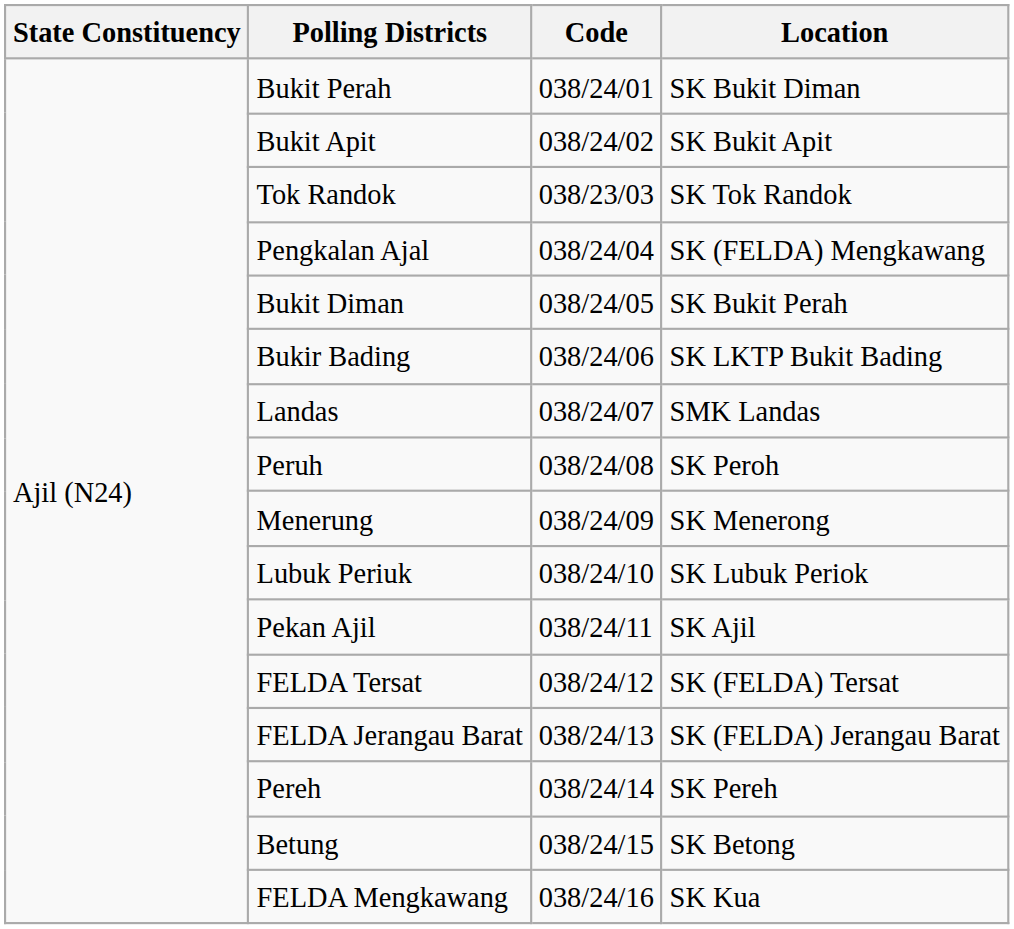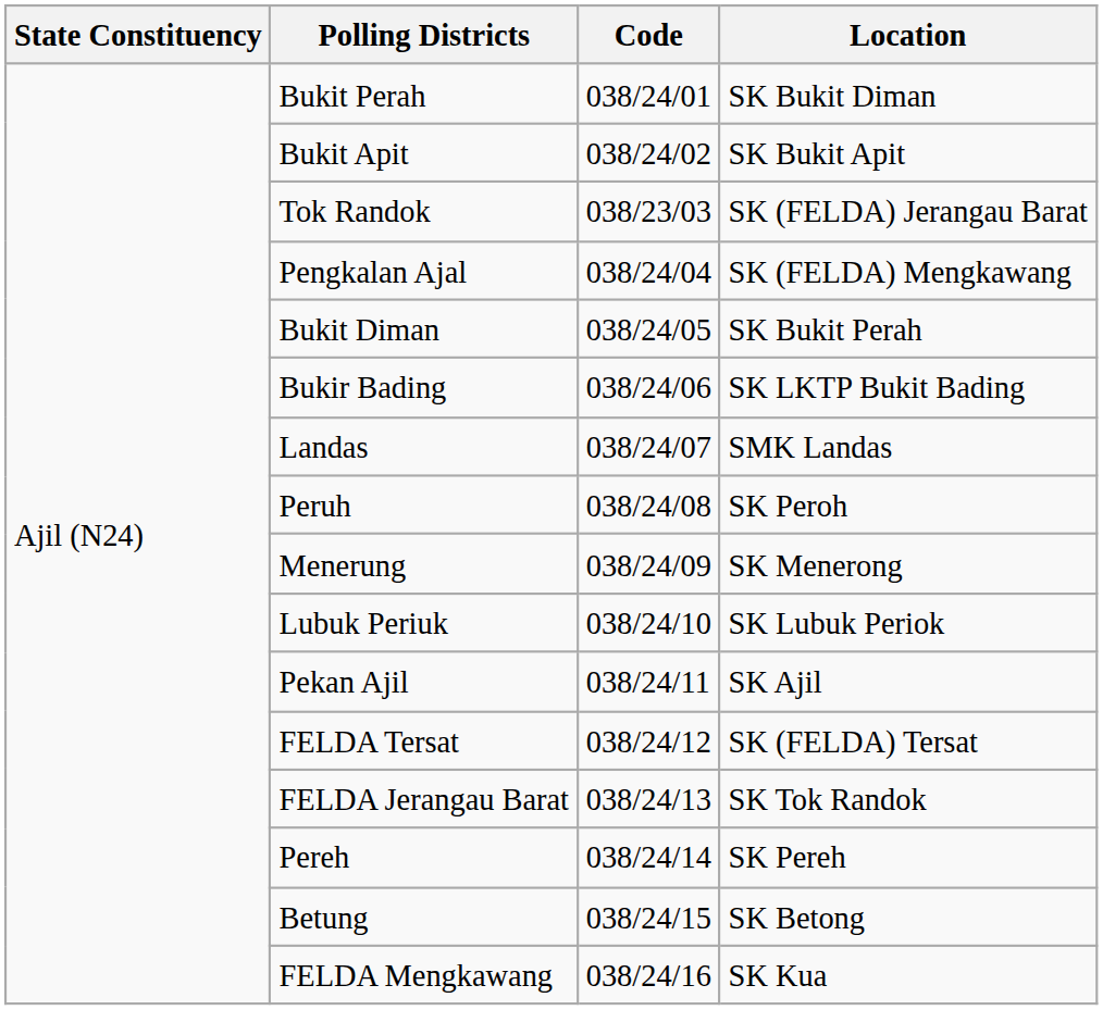Tok Randok | Location: SK Tok Randok -> SK (FELDA) Jerangau Barat
FELDA Jerangau Barat | Location: SK (FELDA) Jerangau Barat -> SK Tok Randok
